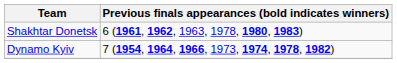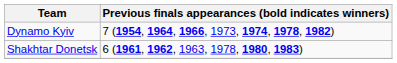rows swapped: Shakhtar Donetsk <-> Dynamo Kyiv
